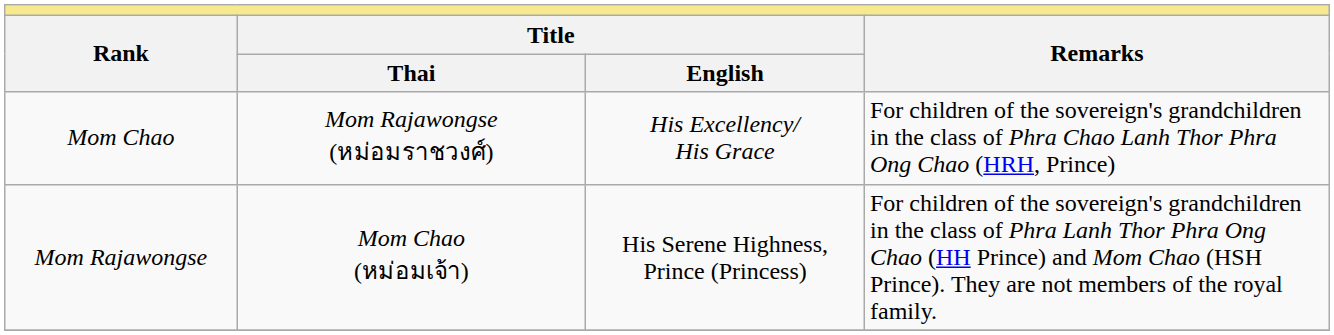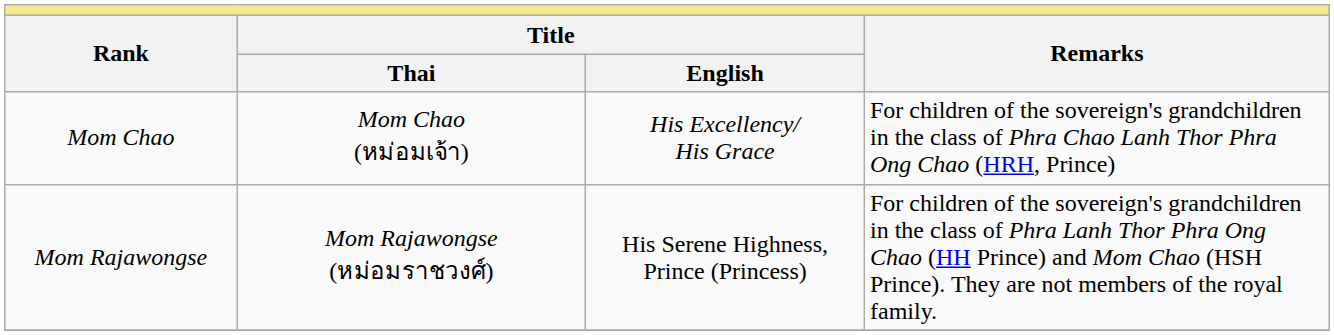Mom Chao | column 2: Mom Rajawongse (หม่อมราชวงศ์) -> Mom Chao (หม่อมเจ้า)
Mom Rajawongse | column 2: Mom Chao (หม่อมเจ้า) -> Mom Rajawongse (หม่อมราชวงศ์)
